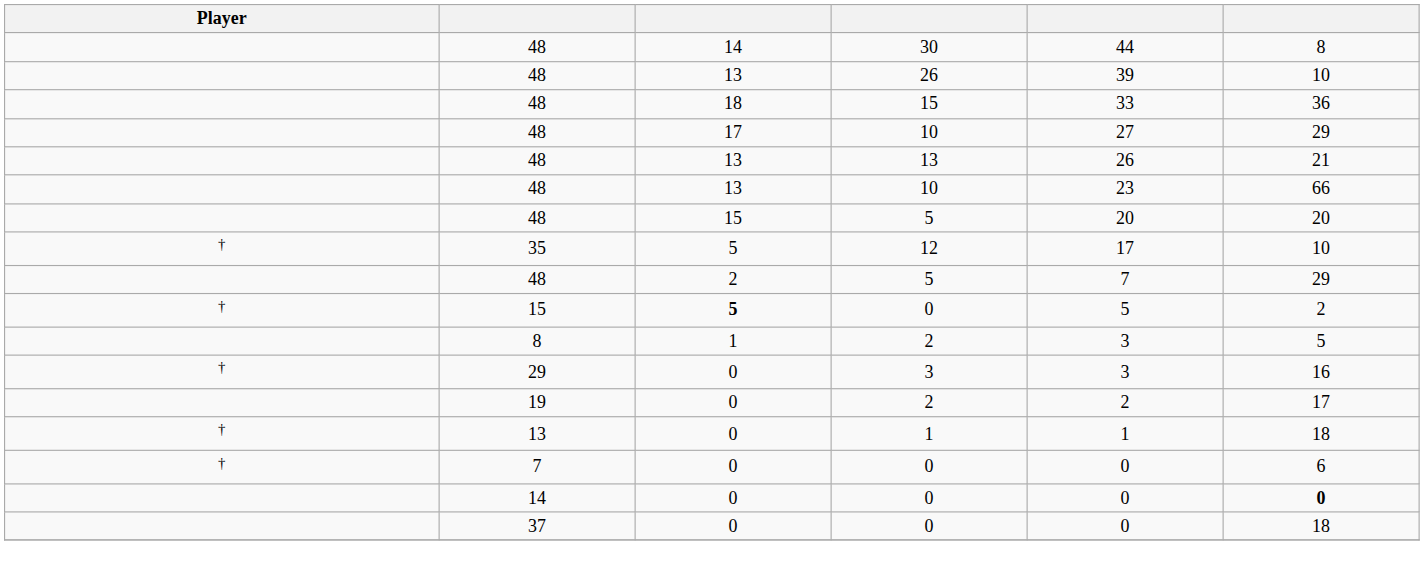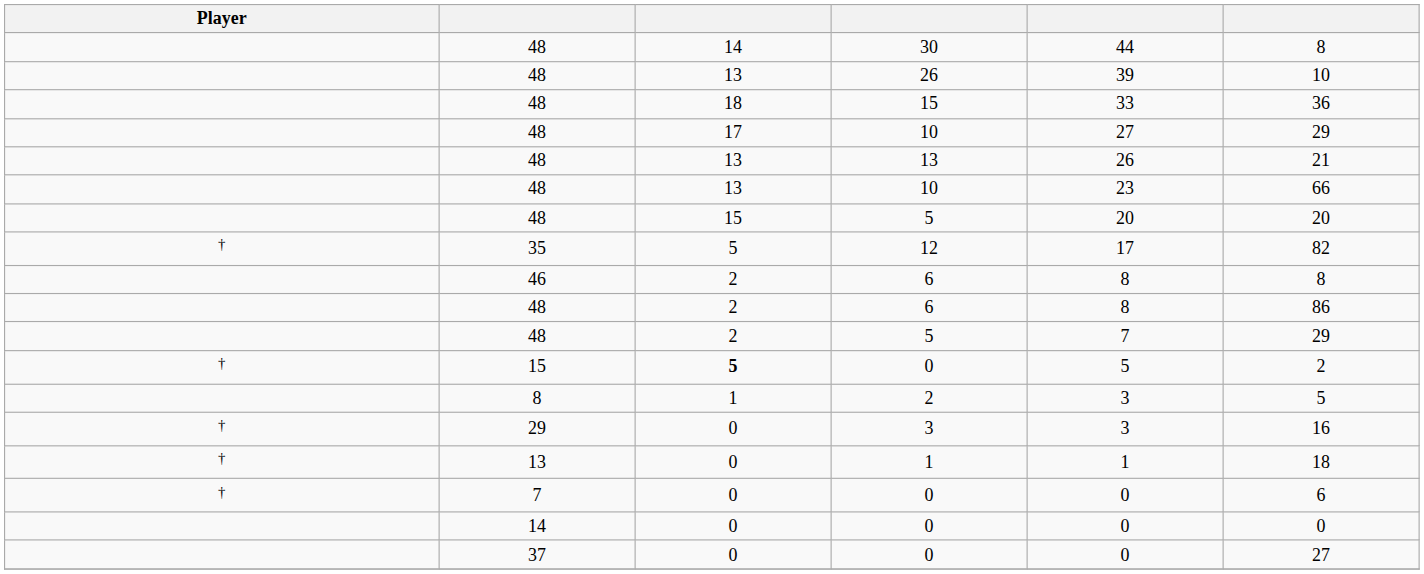12 | column 6: 10 -> 82
+ row: 46 | 2 | 6 | 8 | 8
+ row: 48 | 2 | 6 | 8 | 86
- row: 19 | 0 | 2 | 2 | 17
14 / 0 | column 6: bold -> normal
37 / 0 | column 6: 18 -> 27
